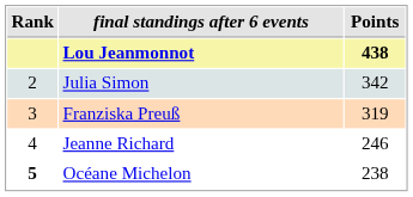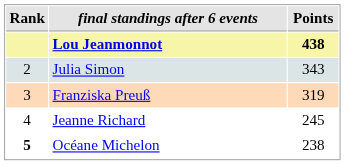Julia Simon | Points: 342 -> 343
Jeanne Richard | Points: 246 -> 245
